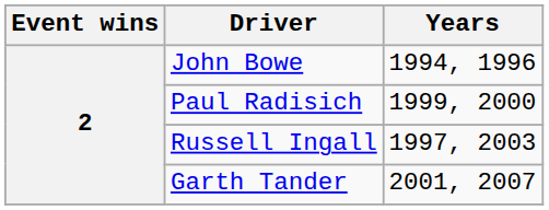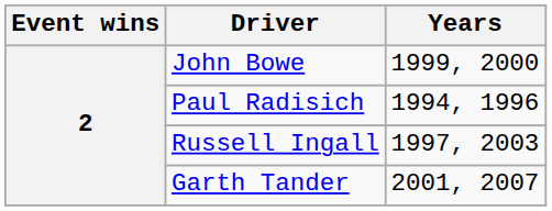John Bowe | column 3: 1994, 1996 -> 1999, 2000
Paul Radisich | column 3: 1999, 2000 -> 1994, 1996
